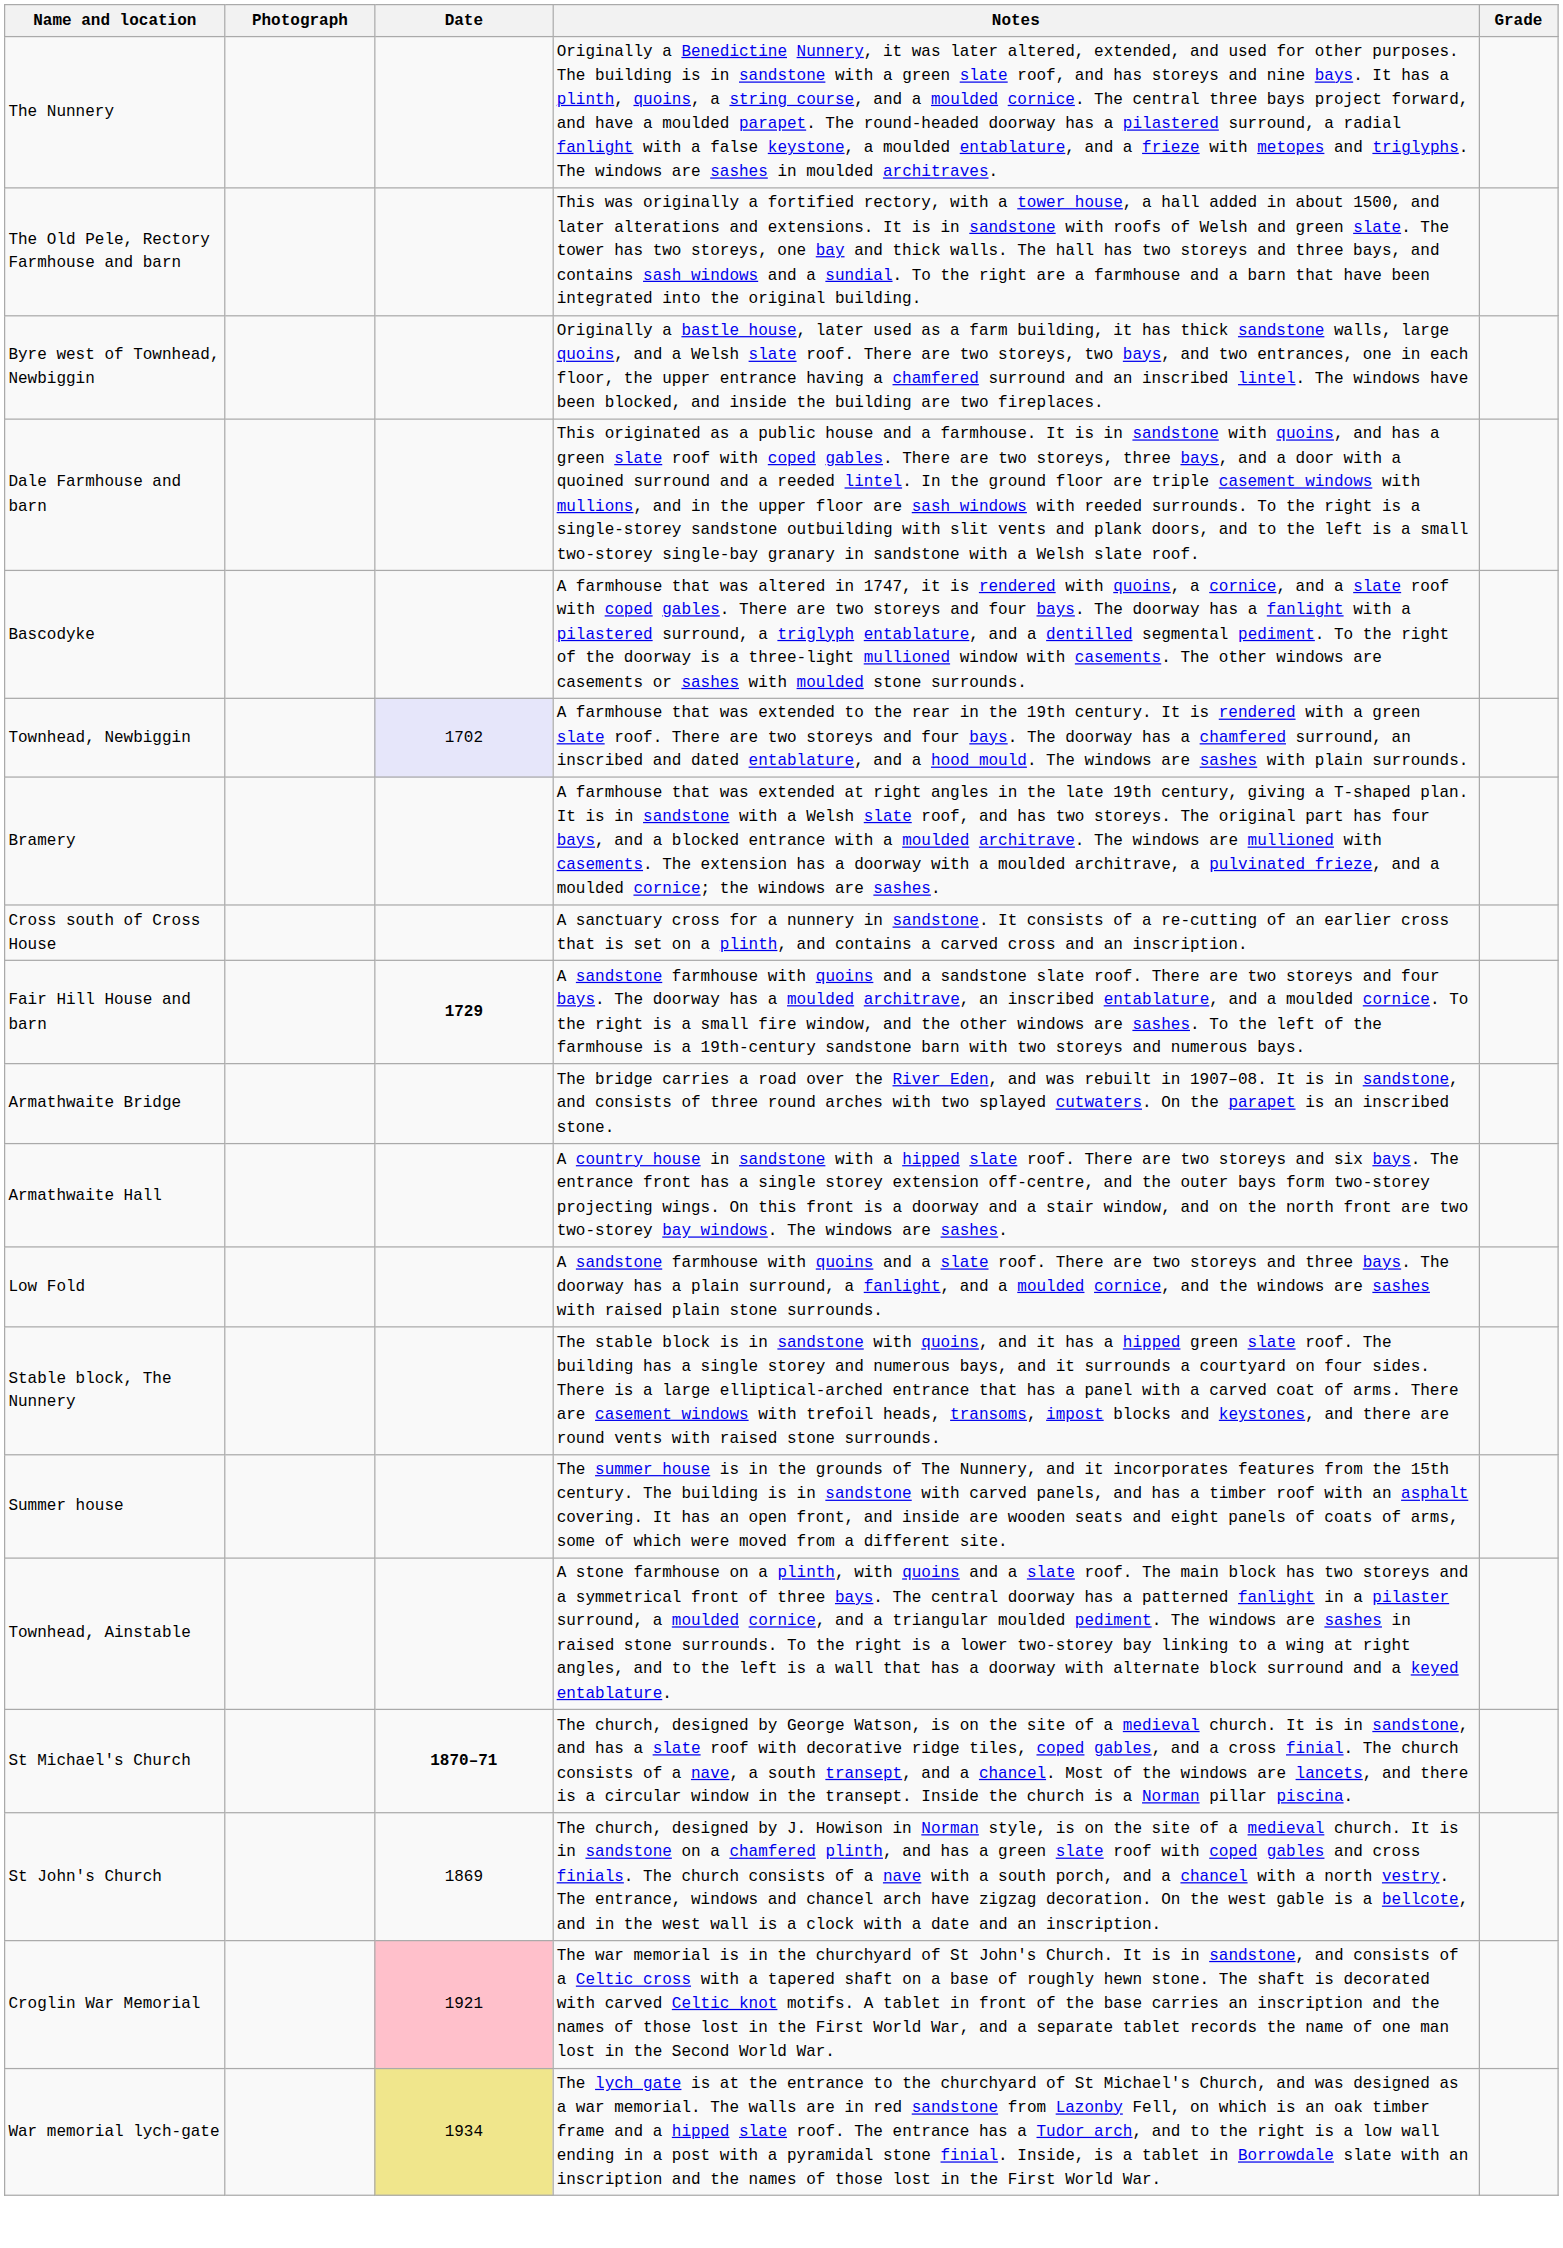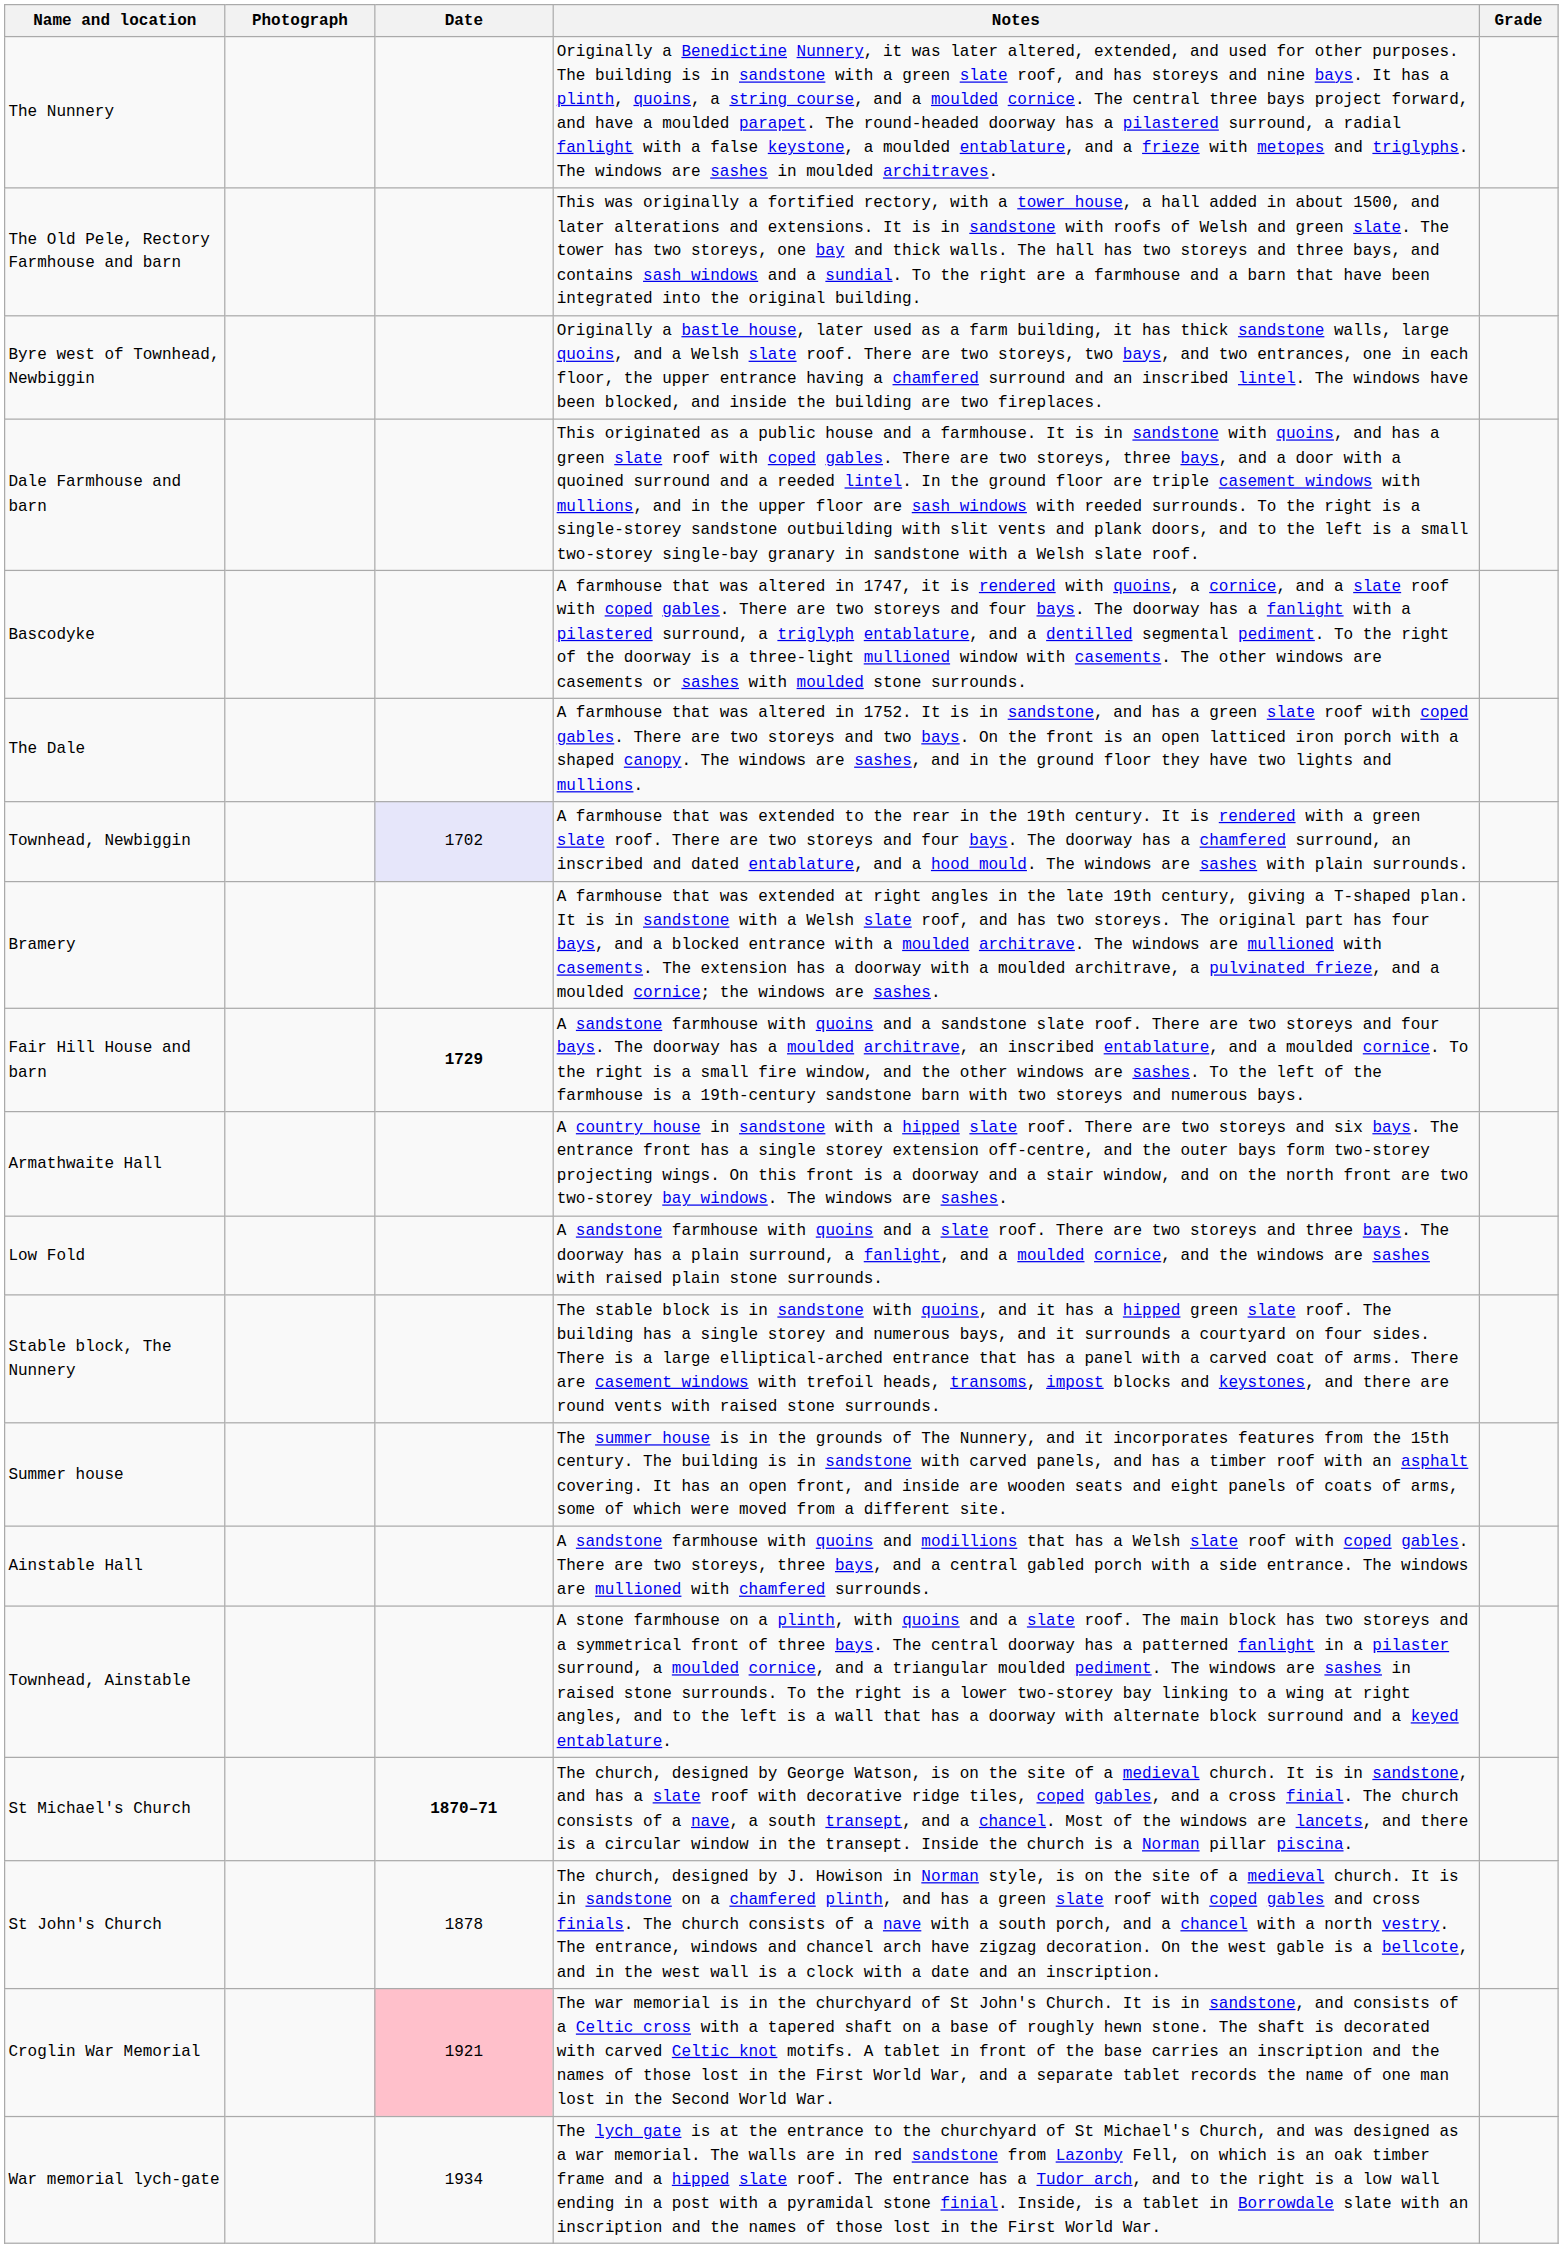+ row: The Dale | A farmhouse that was altered in 1752. It is in sandstone, and has a green slate roof with coped gables. There are two storeys and two bays. On the front is an open latticed iron porch with a shaped canopy. The windows are sashes, and in the ground floor they have two lights and mullions.
- row: Cross south of Cross House | A sanctuary cross for a nunnery in sandstone. It consists of a re-cutting of an earlier cross that is set on a plinth, and contains a carved cross and an inscription.
- row: Armathwaite Bridge | The bridge carries a road over the River Eden, and was rebuilt in 1907–08. It is in sandstone, and consists of three round arches with two splayed cutwaters. On the parapet is an inscribed stone.
+ row: Ainstable Hall | A sandstone farmhouse with quoins and modillions that has a Welsh slate roof with coped gables. There are two storeys, three bays, and a central gabled porch with a side entrance. The windows are mullioned with chamfered surrounds.
St John's Church | Date: 1869 -> 1878
War memorial lych-gate | Date: khaki background -> no background
